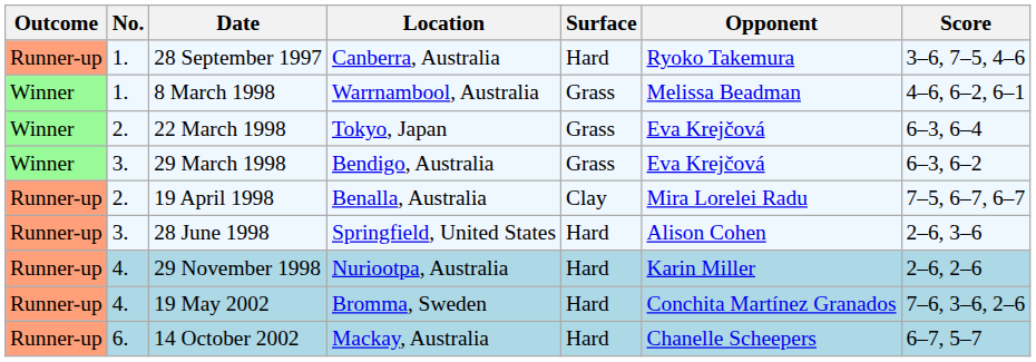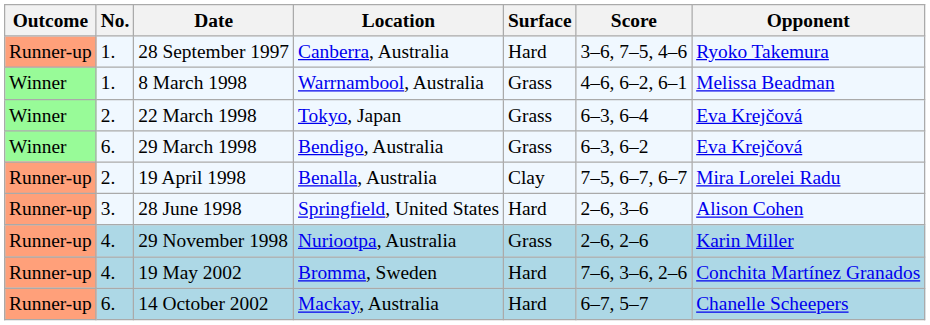columns swapped: Opponent <-> Score
29 March 1998 | No.: 3. -> 6.
29 November 1998 | Surface: Hard -> Grass
